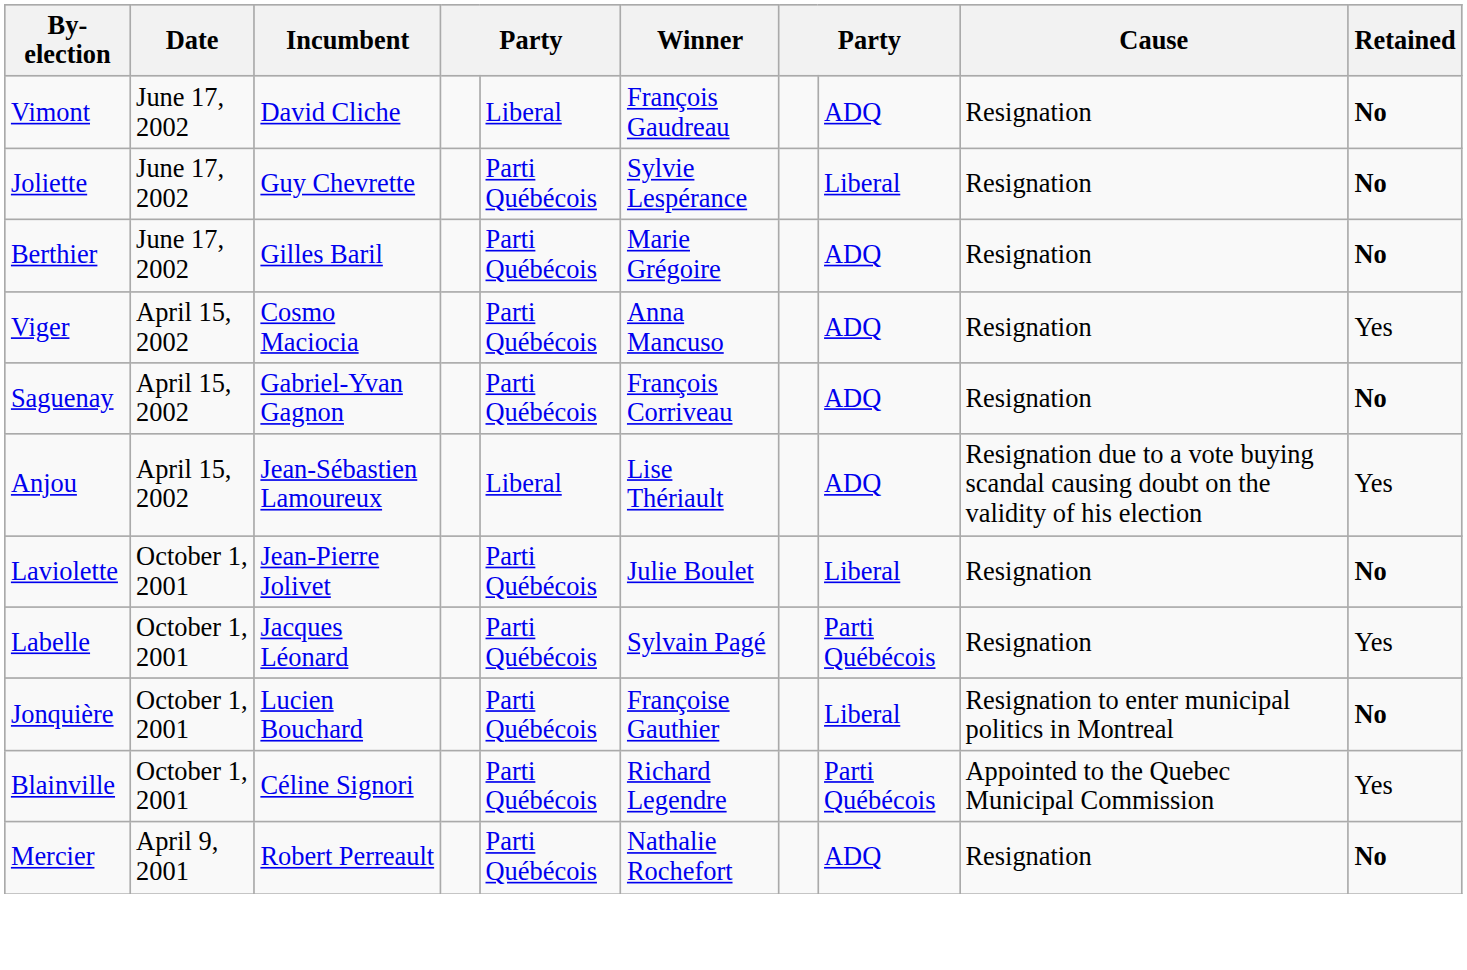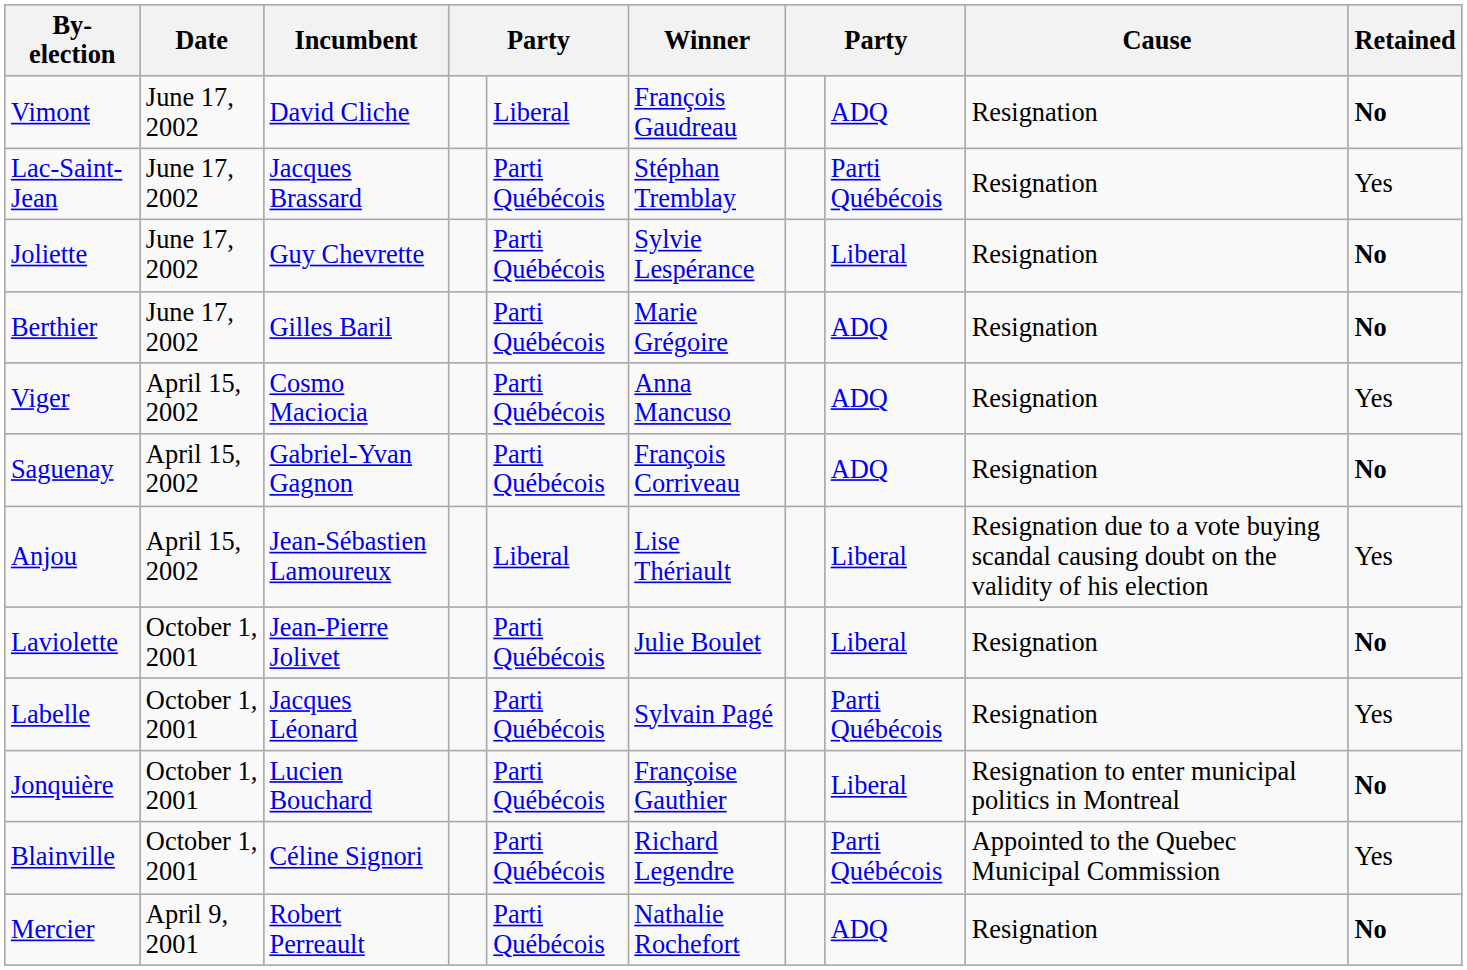+ row: Lac-Saint-Jean | June 17, 2002 | Jacques Brassard | Parti Québécois | Stéphan Tremblay | Parti Québécois | Resignation | Yes
Anjou | column 8: ADQ -> Liberal
